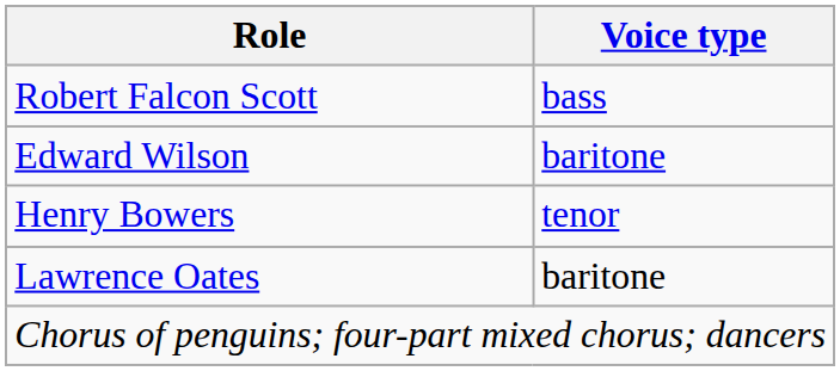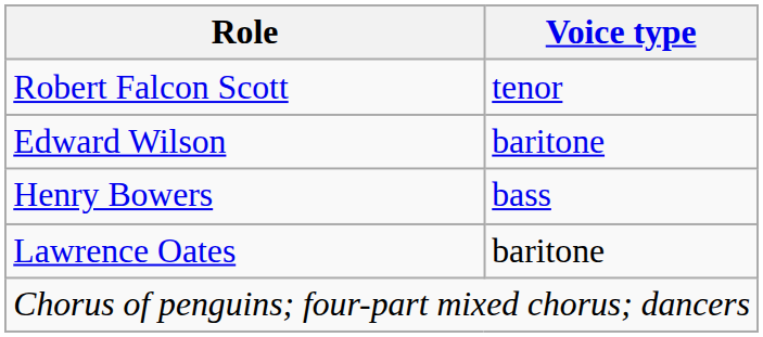Robert Falcon Scott | Voice type: bass -> tenor
Henry Bowers | Voice type: tenor -> bass
